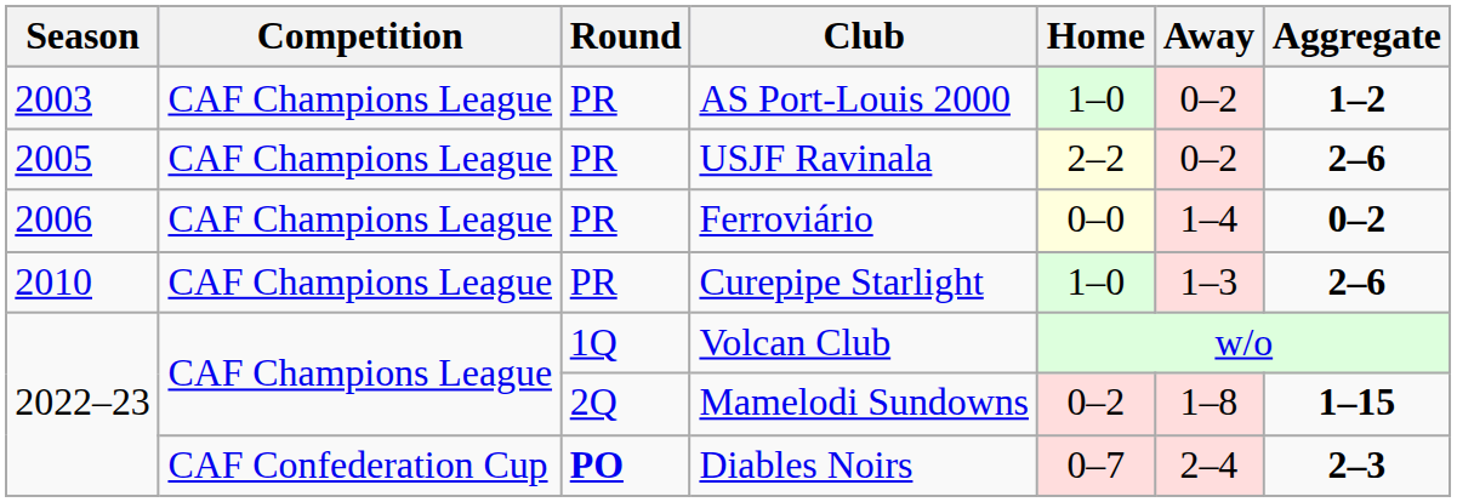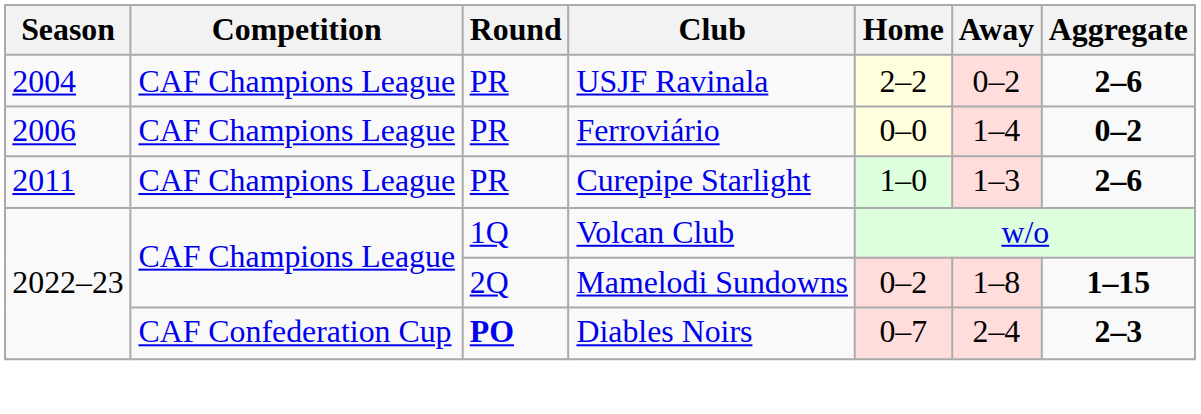- row: 2003 | CAF Champions League | PR | AS Port-Louis 2000 | 1–0 | 0–2 | 1–2
USJF Ravinala | Season: 2005 -> 2004
Curepipe Starlight | Season: 2010 -> 2011
